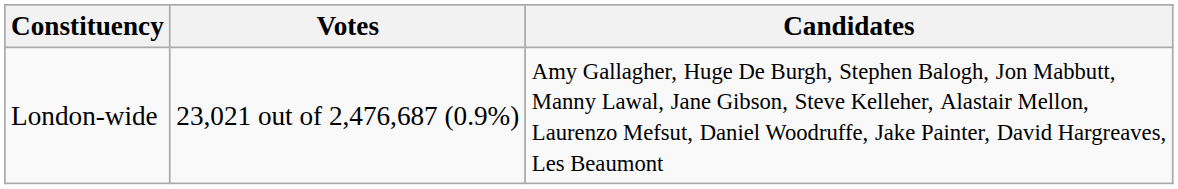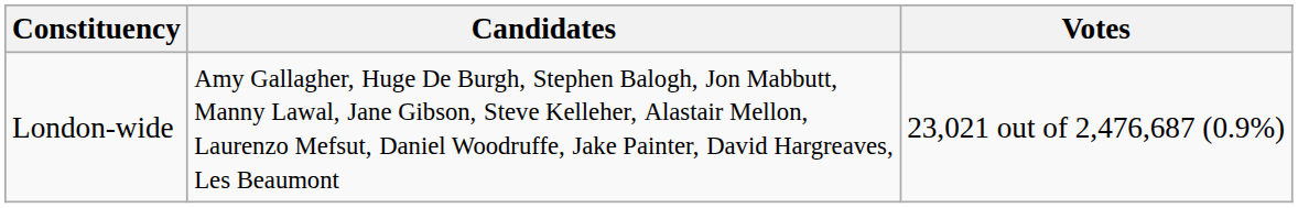columns swapped: Candidates <-> Votes
